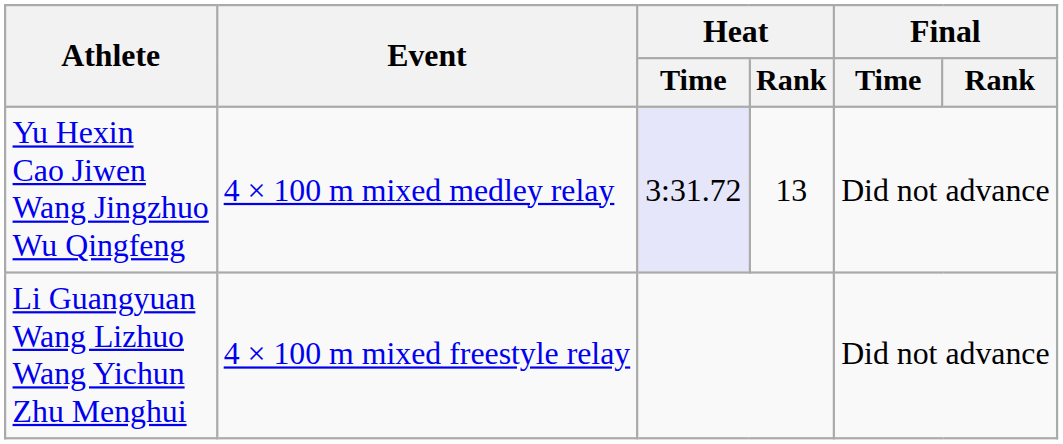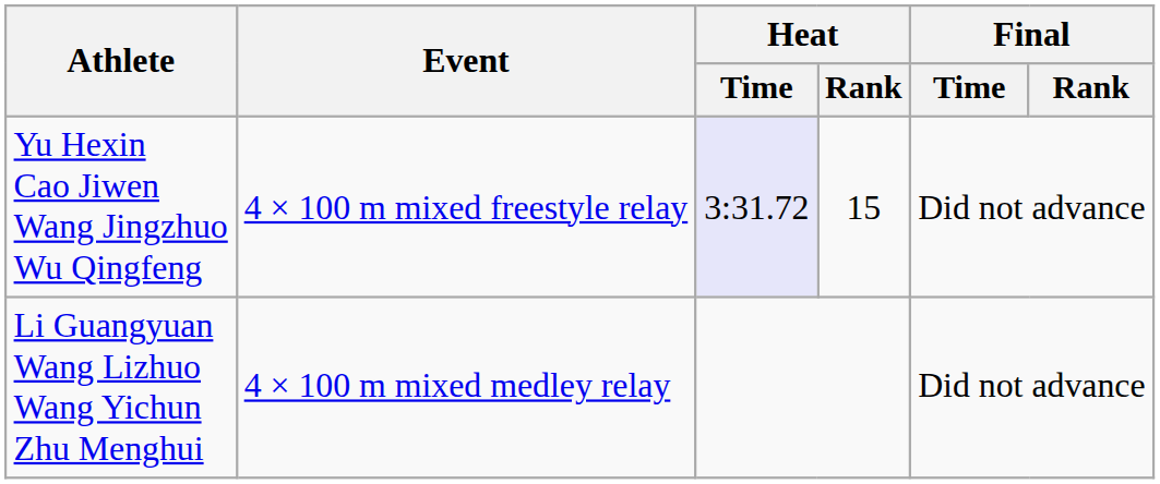Yu Hexin Cao Jiwen Wang Jingzhuo Wu Qingfeng | Event: 4 × 100 m mixed medley relay -> 4 × 100 m mixed freestyle relay
Yu Hexin Cao Jiwen Wang Jingzhuo Wu Qingfeng | Heat / Rank: 13 -> 15
Li Guangyuan Wang Lizhuo Wang Yichun Zhu Menghui | Event: 4 × 100 m mixed freestyle relay -> 4 × 100 m mixed medley relay
